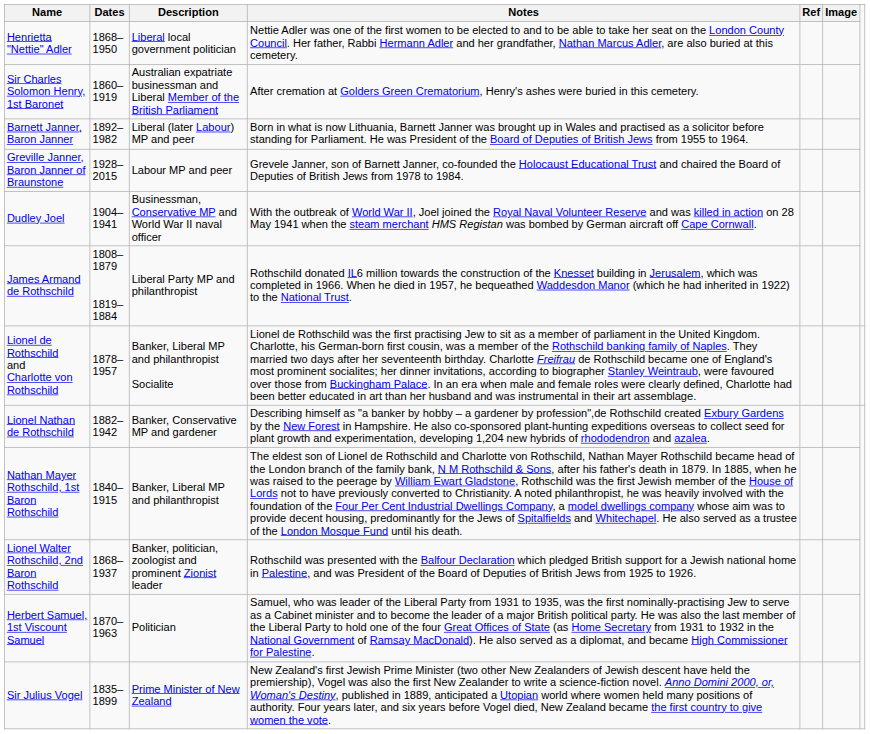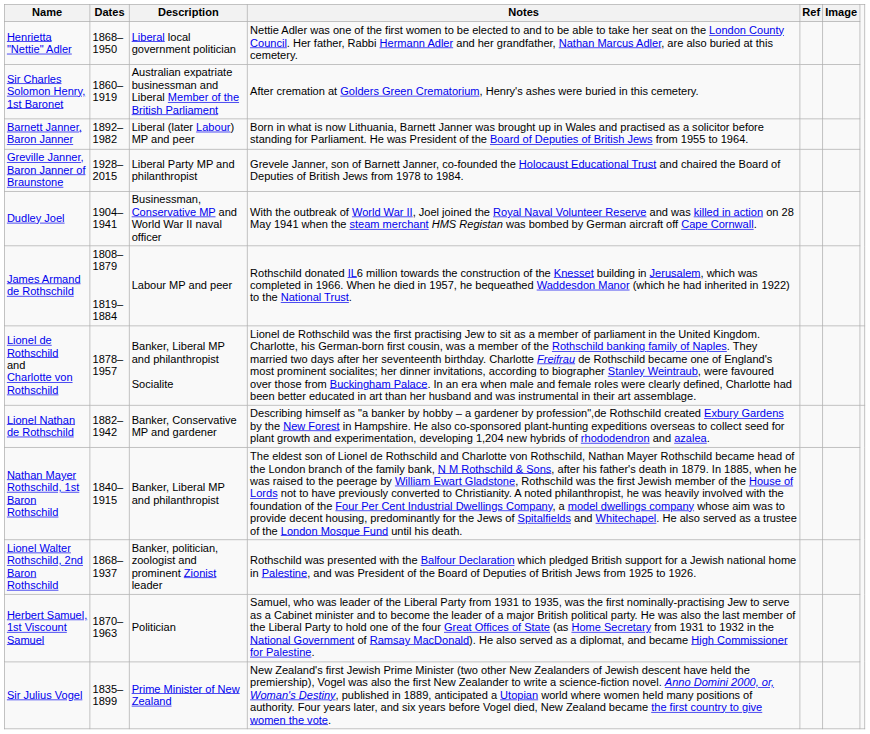Greville Janner, Baron Janner of Braunstone | Description: Labour MP and peer -> Liberal Party MP and philanthropist
James Armand de Rothschild | Description: Liberal Party MP and philanthropist -> Labour MP and peer
